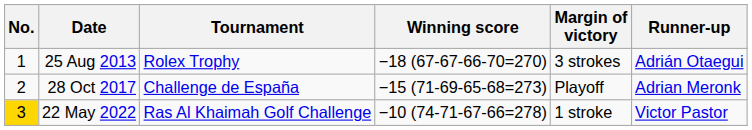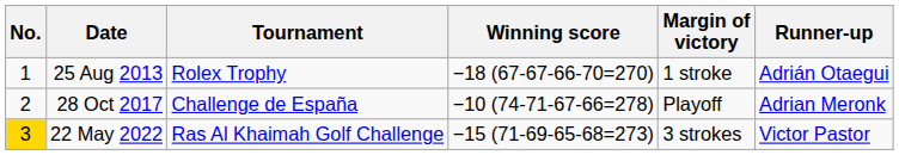25 Aug 2013 | Margin of victory: 3 strokes -> 1 stroke
28 Oct 2017 | Winning score: −15 (71-69-65-68=273) -> −10 (74-71-67-66=278)
22 May 2022 | Winning score: −10 (74-71-67-66=278) -> −15 (71-69-65-68=273)
22 May 2022 | Margin of victory: 1 stroke -> 3 strokes
